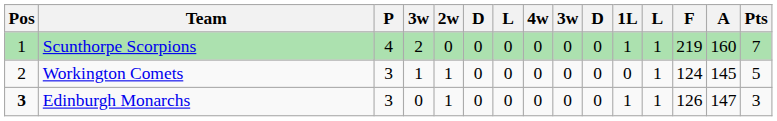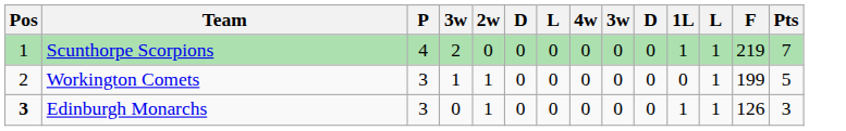- column: A | 160 | 145 | 147
Workington Comets | F: 124 -> 199
